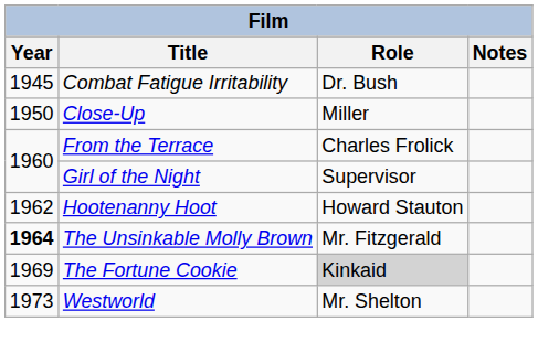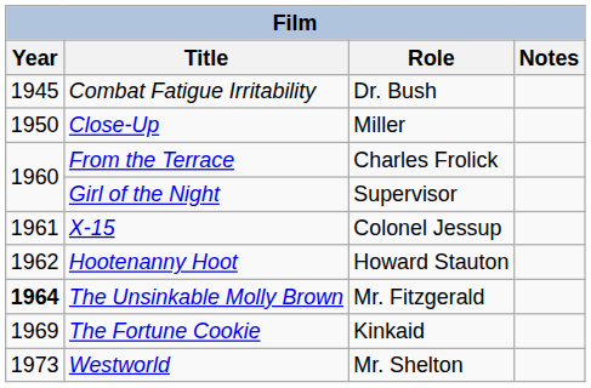+ row: 1961 | X-15 | Colonel Jessup
The Fortune Cookie | Role: lightgrey background -> no background
